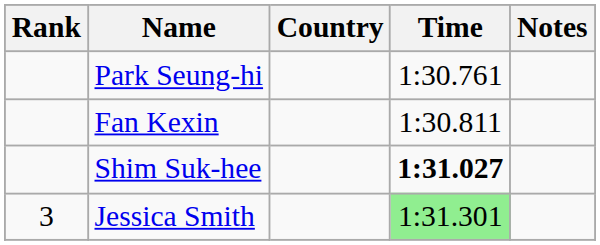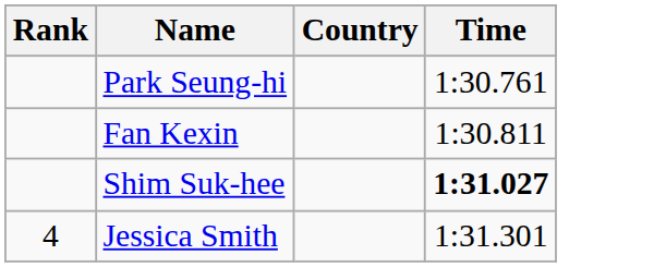- column: Notes
Jessica Smith | Rank: 3 -> 4
Jessica Smith | Time: lightgreen background -> no background
